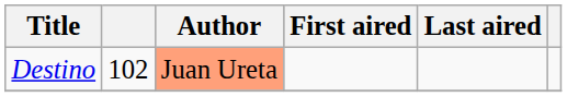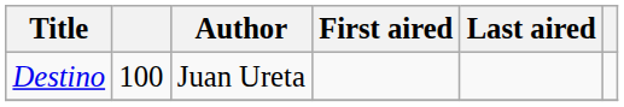Destino | column 2: 102 -> 100
Destino | Author: lightsalmon background -> no background
